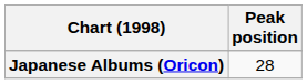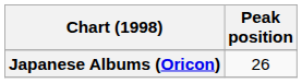Japanese Albums (Oricon) | Peak position: 28 -> 26
